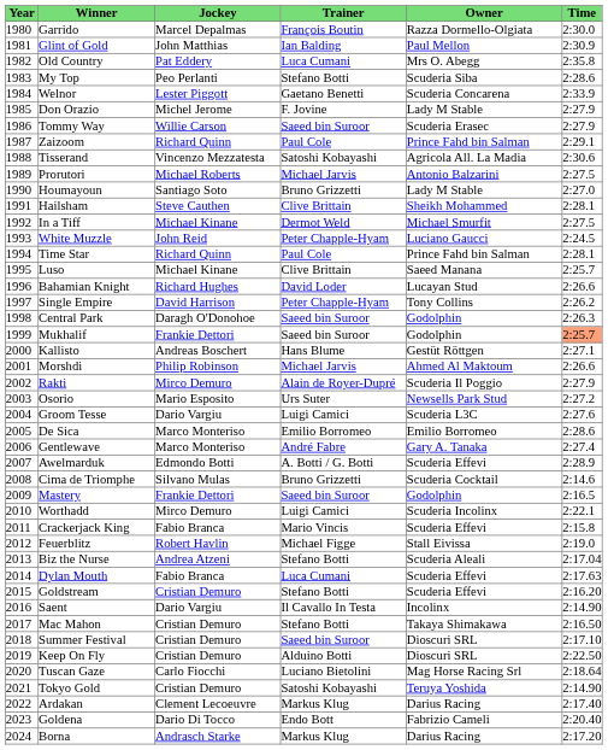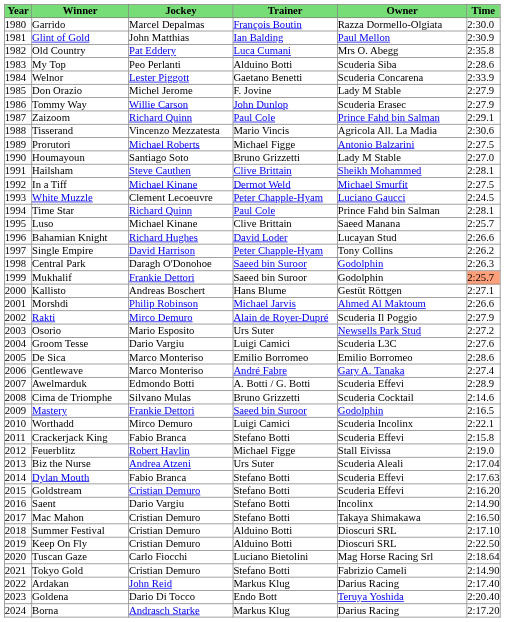My Top | Trainer: Stefano Botti -> Alduino Botti
Tommy Way | Trainer: Saeed bin Suroor -> John Dunlop
Tisserand | Trainer: Satoshi Kobayashi -> Mario Vincis
Prorutori | Trainer: Michael Jarvis -> Michael Figge
White Muzzle | Jockey: John Reid -> Clement Lecoeuvre
Crackerjack King | Trainer: Mario Vincis -> Stefano Botti
Biz the Nurse | Trainer: Stefano Botti -> Urs Suter
Dylan Mouth | Trainer: Luca Cumani -> Stefano Botti
Saent | Trainer: Il Cavallo In Testa -> Stefano Botti
Summer Festival | Trainer: Saeed bin Suroor -> Alduino Botti
Tokyo Gold | Trainer: Satoshi Kobayashi -> Stefano Botti
Tokyo Gold | Owner: Teruya Yoshida -> Fabrizio Cameli
Ardakan | Jockey: Clement Lecoeuvre -> John Reid
Goldena | Owner: Fabrizio Cameli -> Teruya Yoshida
